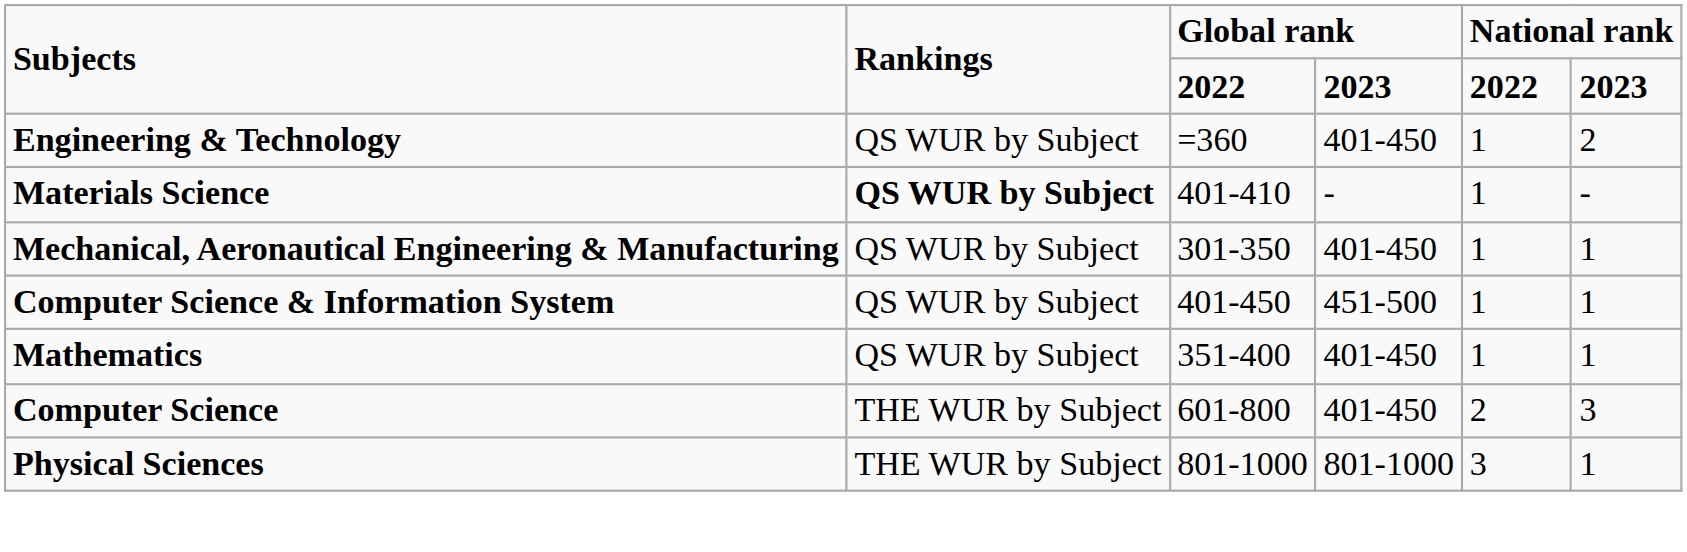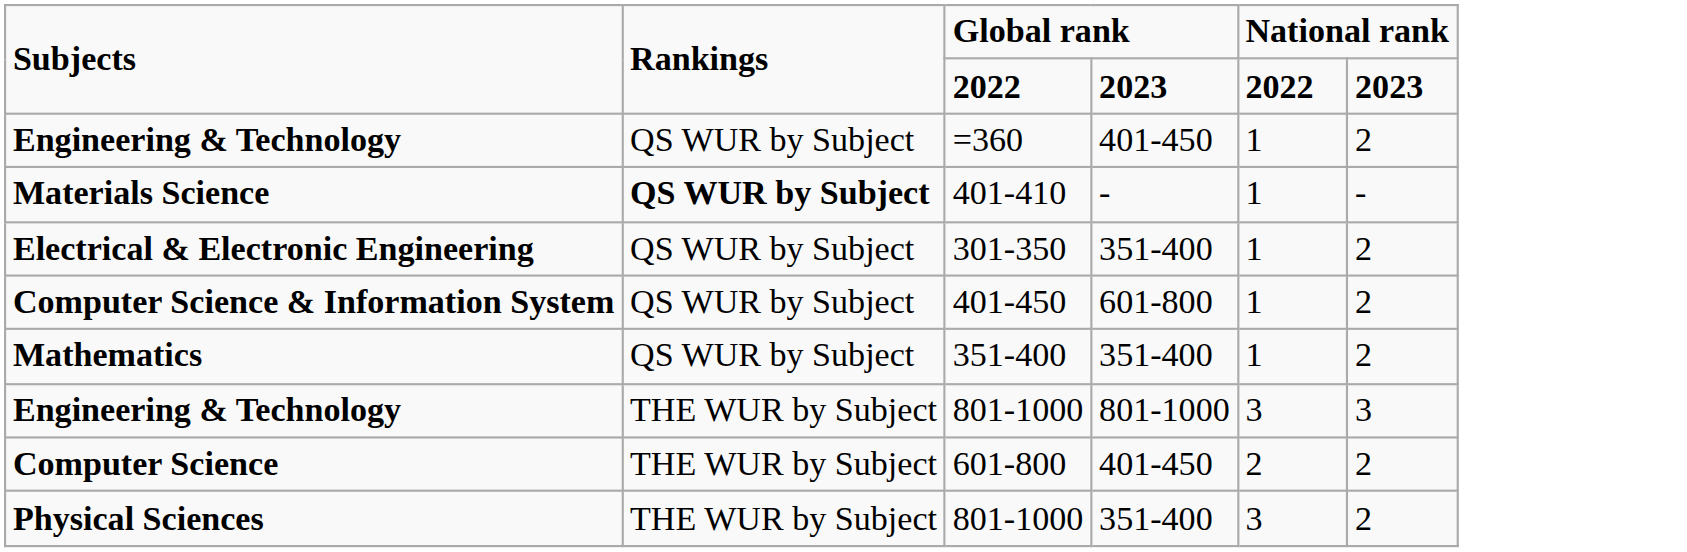+ row: Electrical & Electronic Engineering | QS WUR by Subject | 301-350 | 351-400 | 1 | 2
- row: Mechanical, Aeronautical Engineering & Manufacturing | QS WUR by Subject | 301-350 | 401-450 | 1 | 1
Computer Science & Information System | column 4: 451-500 -> 601-800
Computer Science & Information System | column 6: 1 -> 2
Mathematics | column 4: 401-450 -> 351-400
Mathematics | column 6: 1 -> 2
+ row: Engineering & Technology | THE WUR by Subject | 801-1000 | 801-1000 | 3 | 3
Computer Science | column 6: 3 -> 2
Physical Sciences | column 4: 801-1000 -> 351-400
Physical Sciences | column 6: 1 -> 2
